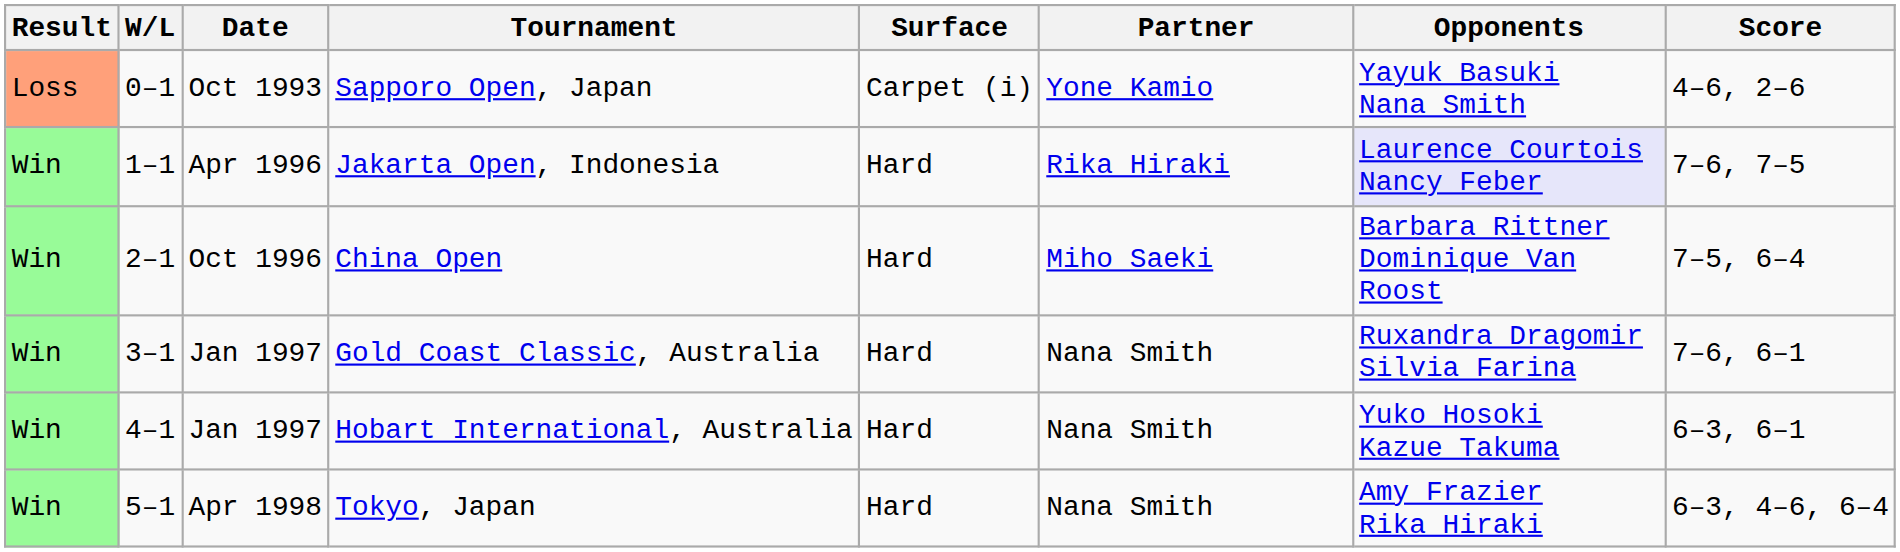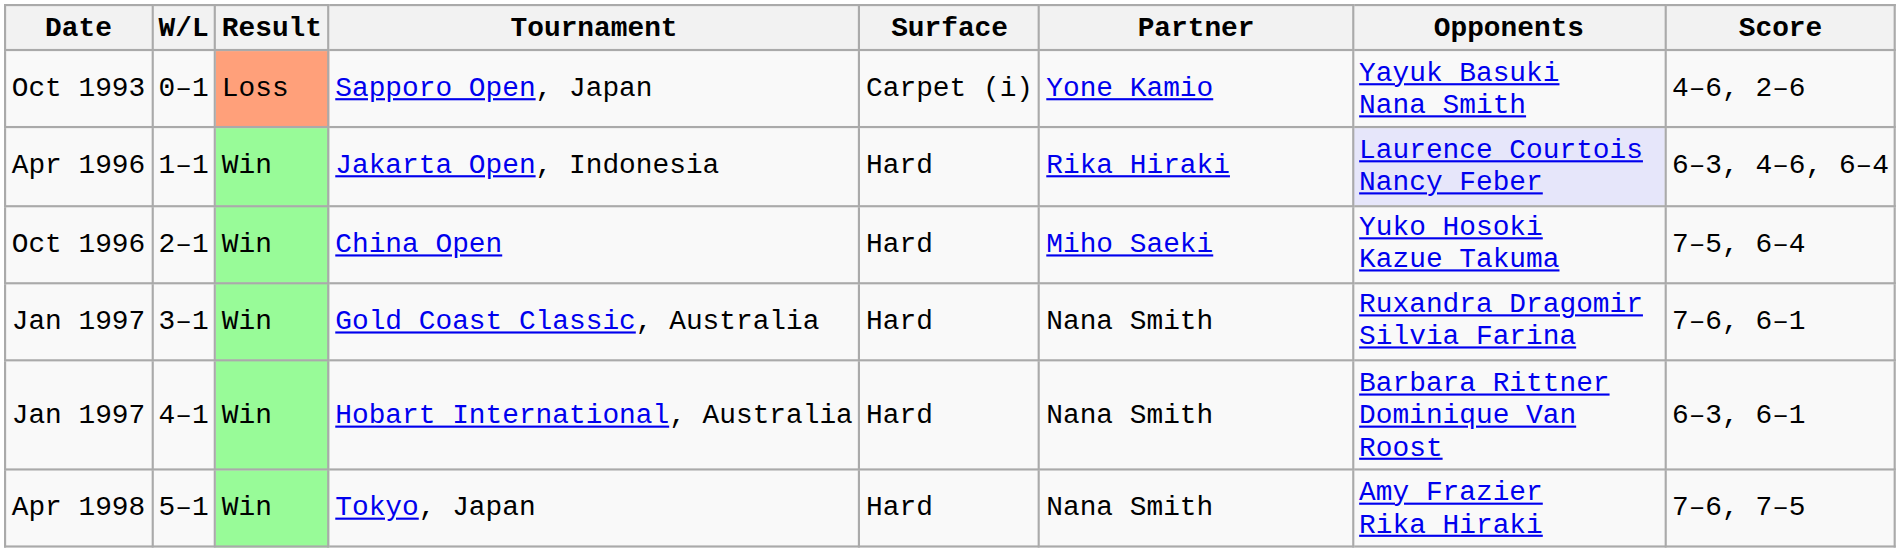columns swapped: Result <-> Date
Jakarta Open, Indonesia | Score: 7–6, 7–5 -> 6–3, 4–6, 6–4
China Open | Opponents: Barbara Rittner Dominique Van Roost -> Yuko Hosoki Kazue Takuma
Hobart International, Australia | Opponents: Yuko Hosoki Kazue Takuma -> Barbara Rittner Dominique Van Roost
Tokyo, Japan | Score: 6–3, 4–6, 6–4 -> 7–6, 7–5
